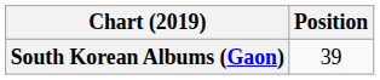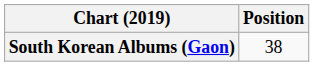South Korean Albums (Gaon) | Position: 39 -> 38
